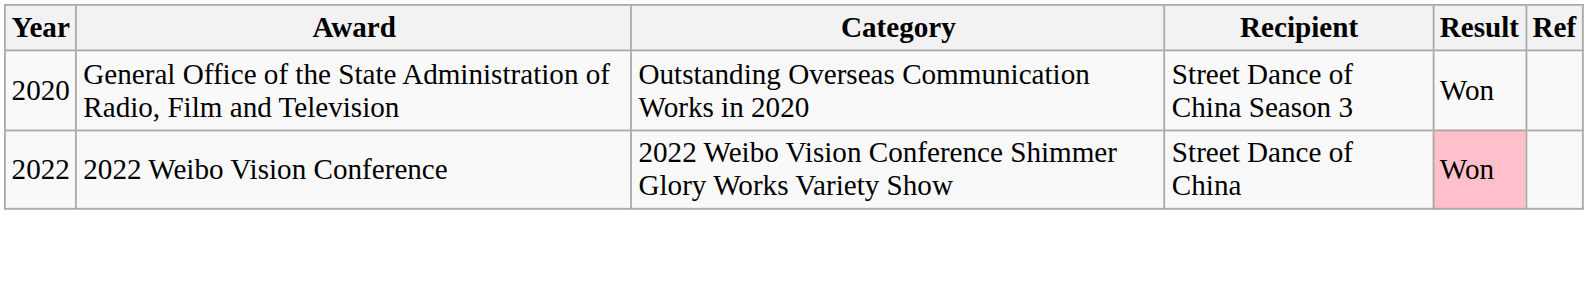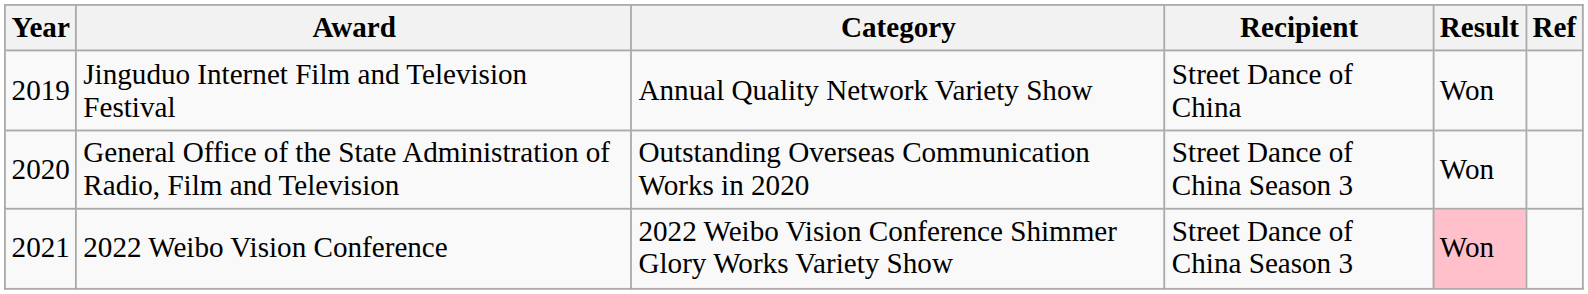+ row: 2019 | Jinguduo Internet Film and Television Festival | Annual Quality Network Variety Show | Street Dance of China | Won
2022 Weibo Vision Conference | Year: 2022 -> 2021
2022 Weibo Vision Conference | Recipient: Street Dance of China -> Street Dance of China Season 3
